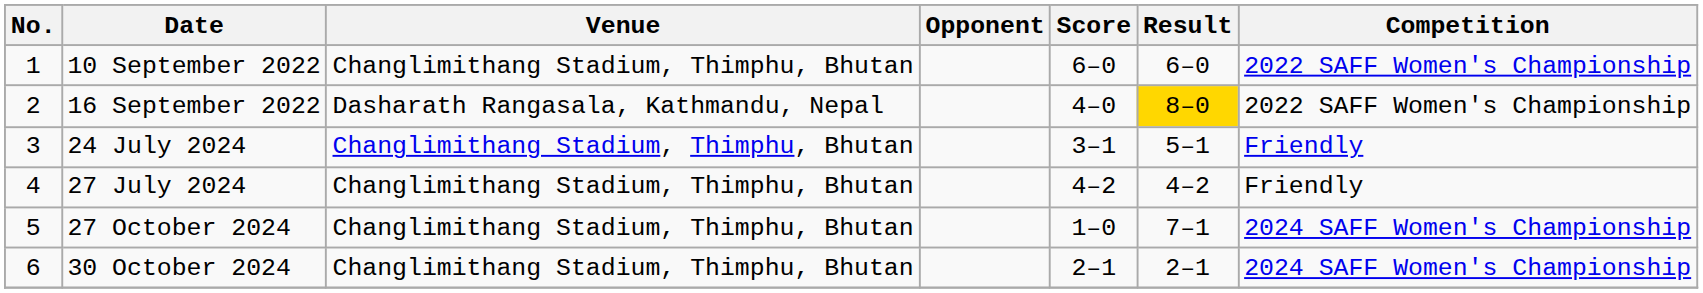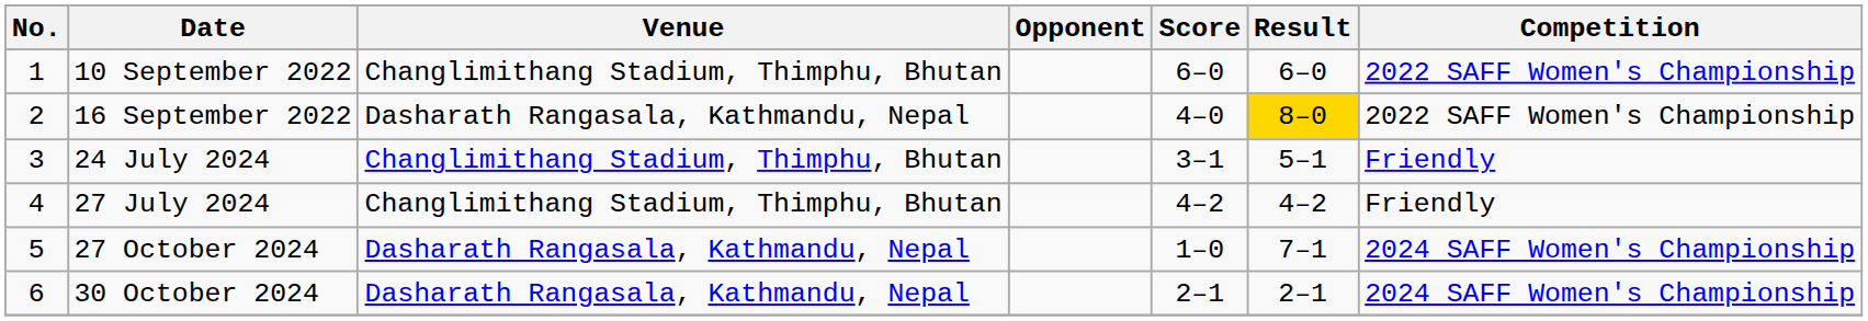27 October 2024 | Venue: Changlimithang Stadium, Thimphu, Bhutan -> Dasharath Rangasala, Kathmandu, Nepal
30 October 2024 | Venue: Changlimithang Stadium, Thimphu, Bhutan -> Dasharath Rangasala, Kathmandu, Nepal
